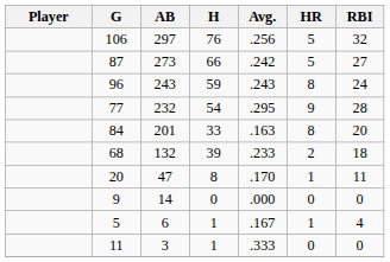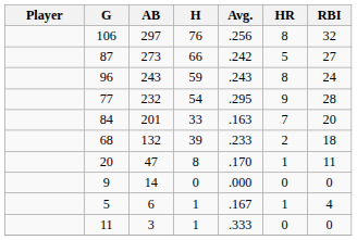106 | HR: 5 -> 8
84 | HR: 8 -> 7
